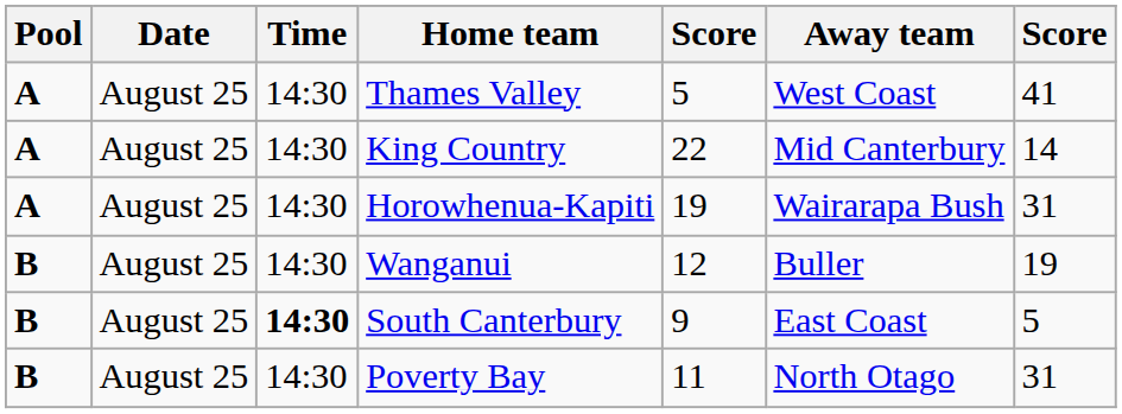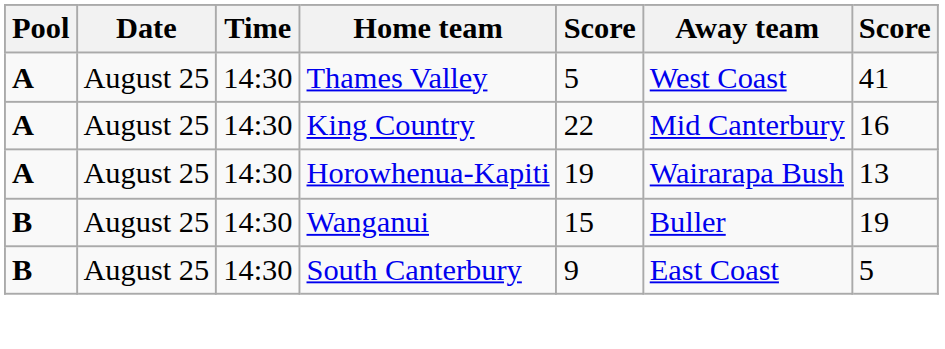King Country | column 7: 14 -> 16
Horowhenua-Kapiti | column 7: 31 -> 13
Wanganui | column 5: 12 -> 15
South Canterbury | Time: bold -> normal
- row: B | August 25 | 14:30 | Poverty Bay | 11 | North Otago | 31
